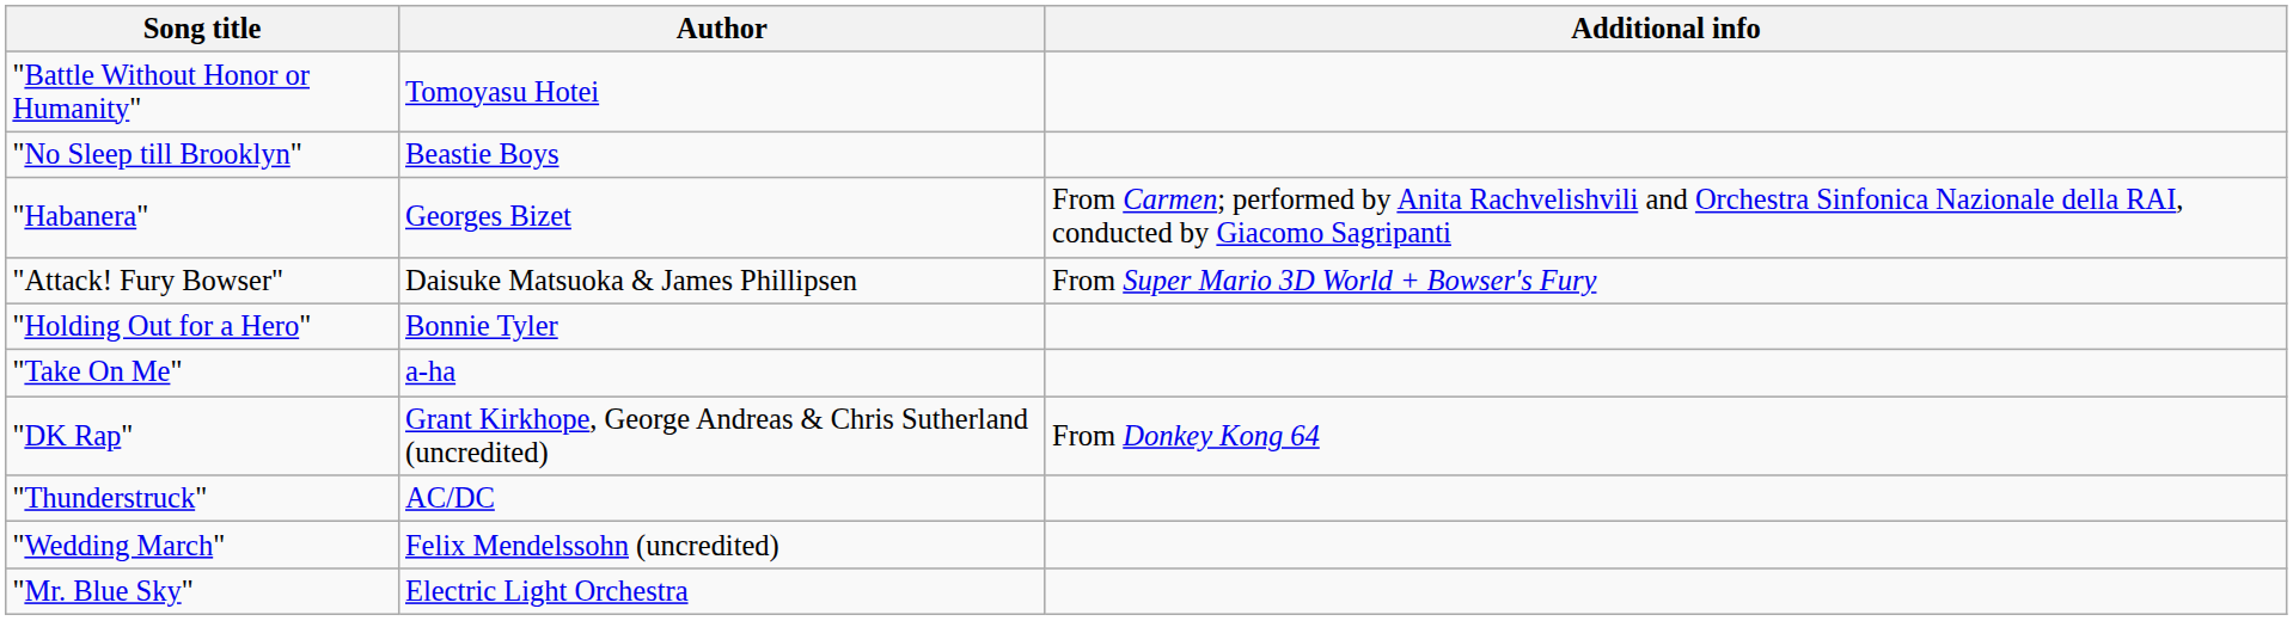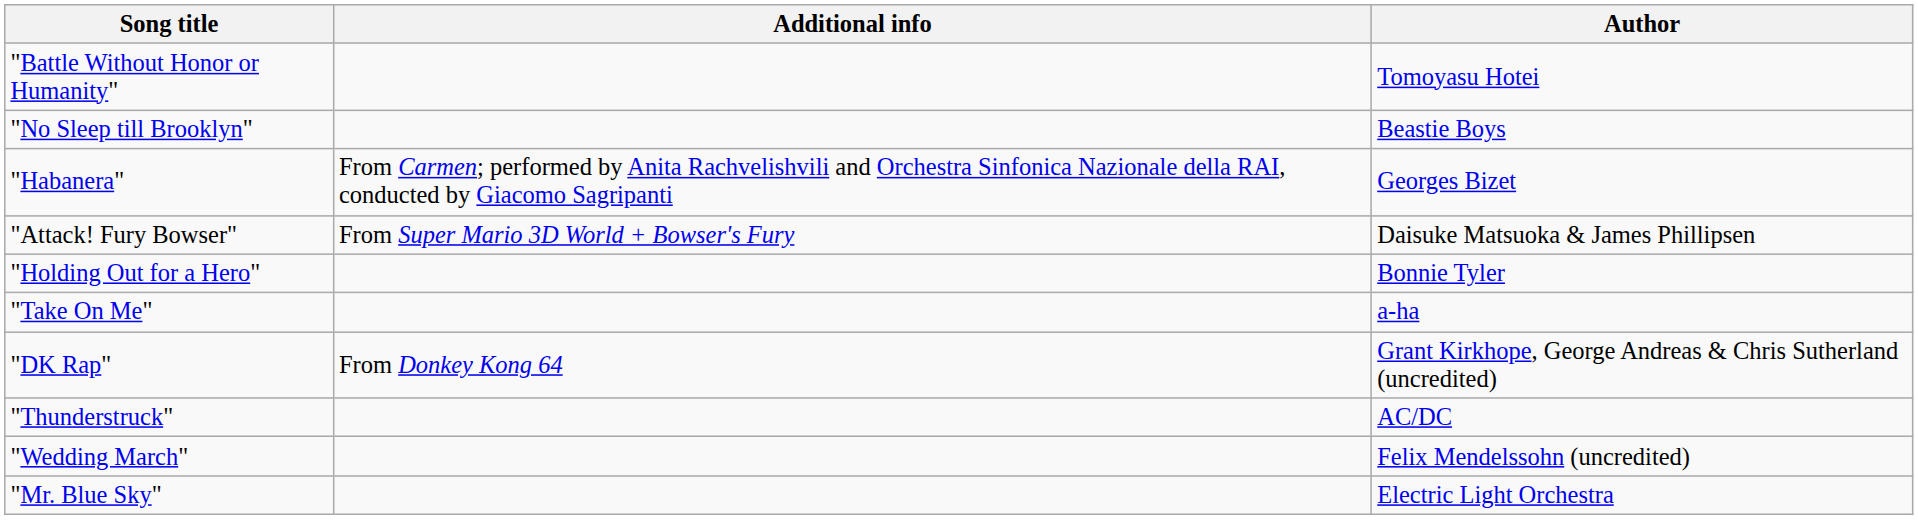columns swapped: Author <-> Additional info
